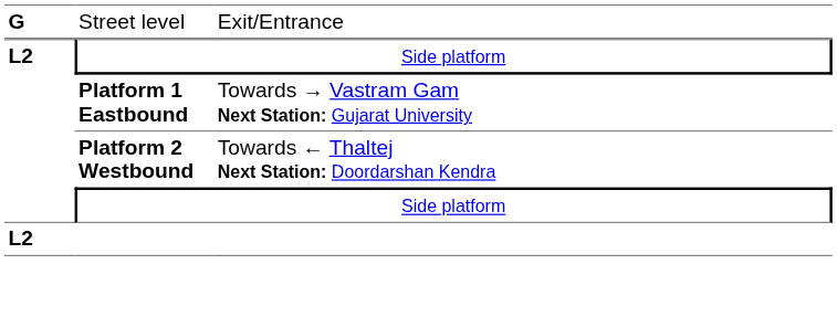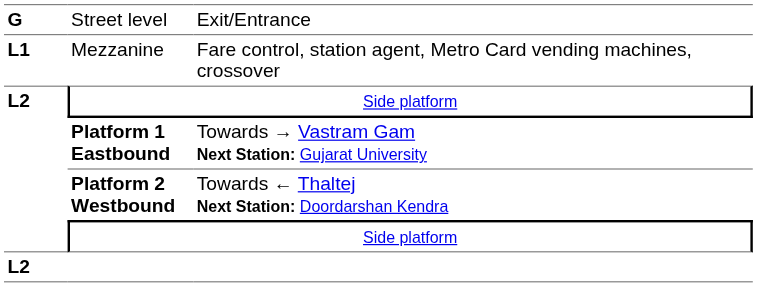+ row: L1 | Mezzanine | Fare control, station agent, Metro Card vending machines, crossover
